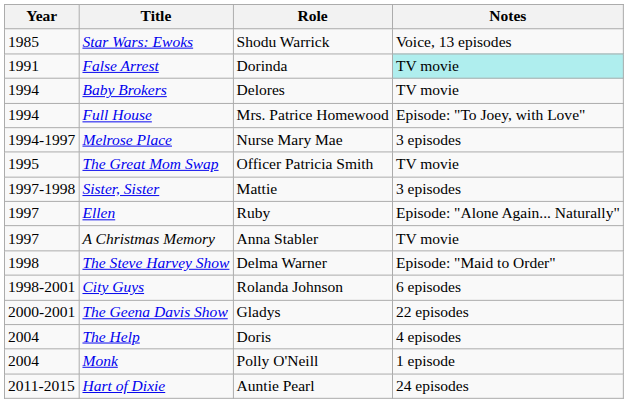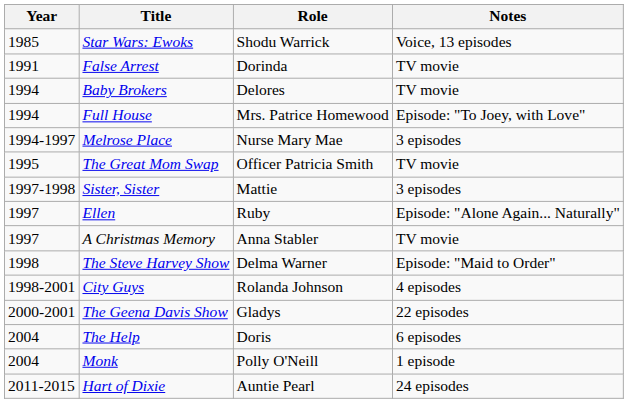False Arrest | Notes: paleturquoise background -> no background
City Guys | Notes: 6 episodes -> 4 episodes
The Help | Notes: 4 episodes -> 6 episodes
